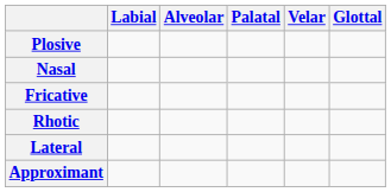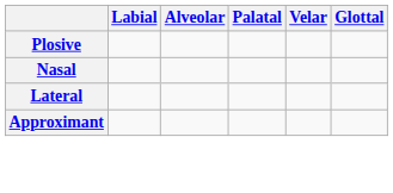- row: Fricative
- row: Rhotic
